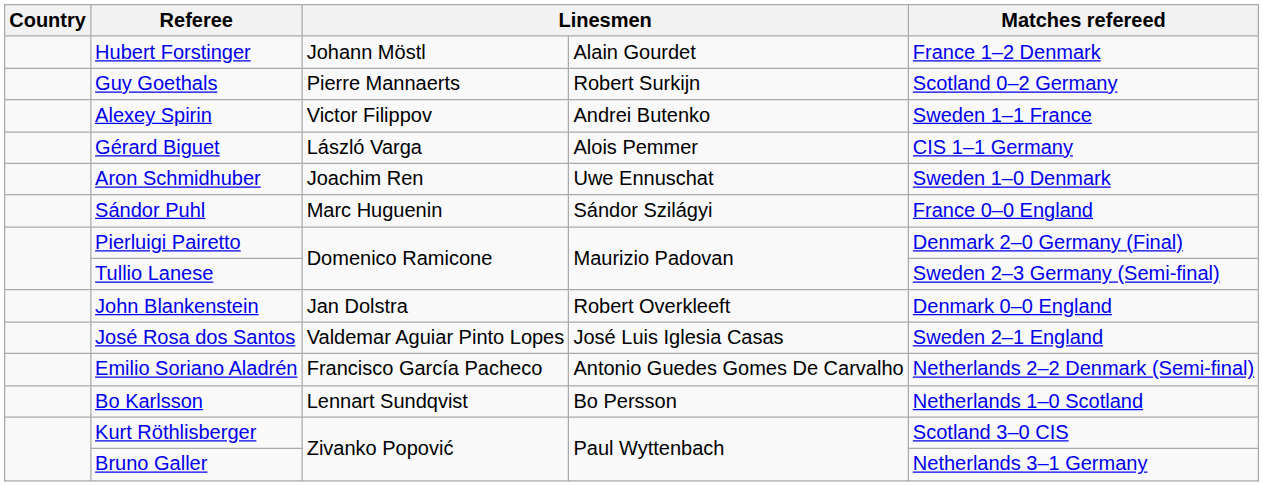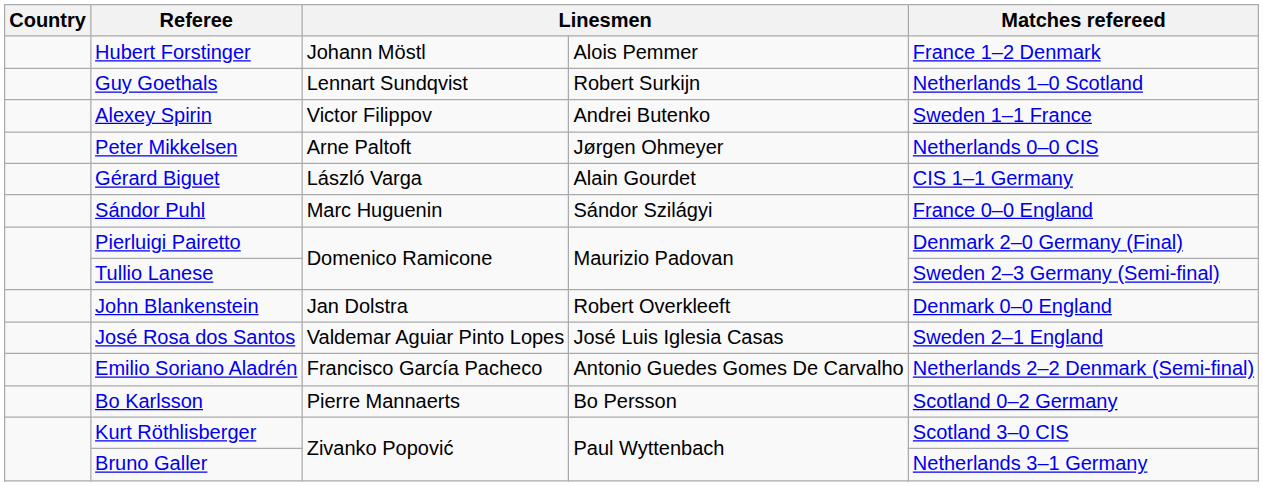Hubert Forstinger | column 4: Alain Gourdet -> Alois Pemmer
Guy Goethals | column 3: Pierre Mannaerts -> Lennart Sundqvist
Guy Goethals | Matches refereed: Scotland 0–2 Germany -> Netherlands 1–0 Scotland
+ row: Peter Mikkelsen | Arne Paltoft | Jørgen Ohmeyer | Netherlands 0–0 CIS
Gérard Biguet | column 4: Alois Pemmer -> Alain Gourdet
- row: Aron Schmidhuber | Joachim Ren | Uwe Ennuschat | Sweden 1–0 Denmark
Bo Karlsson | column 3: Lennart Sundqvist -> Pierre Mannaerts
Bo Karlsson | Matches refereed: Netherlands 1–0 Scotland -> Scotland 0–2 Germany
